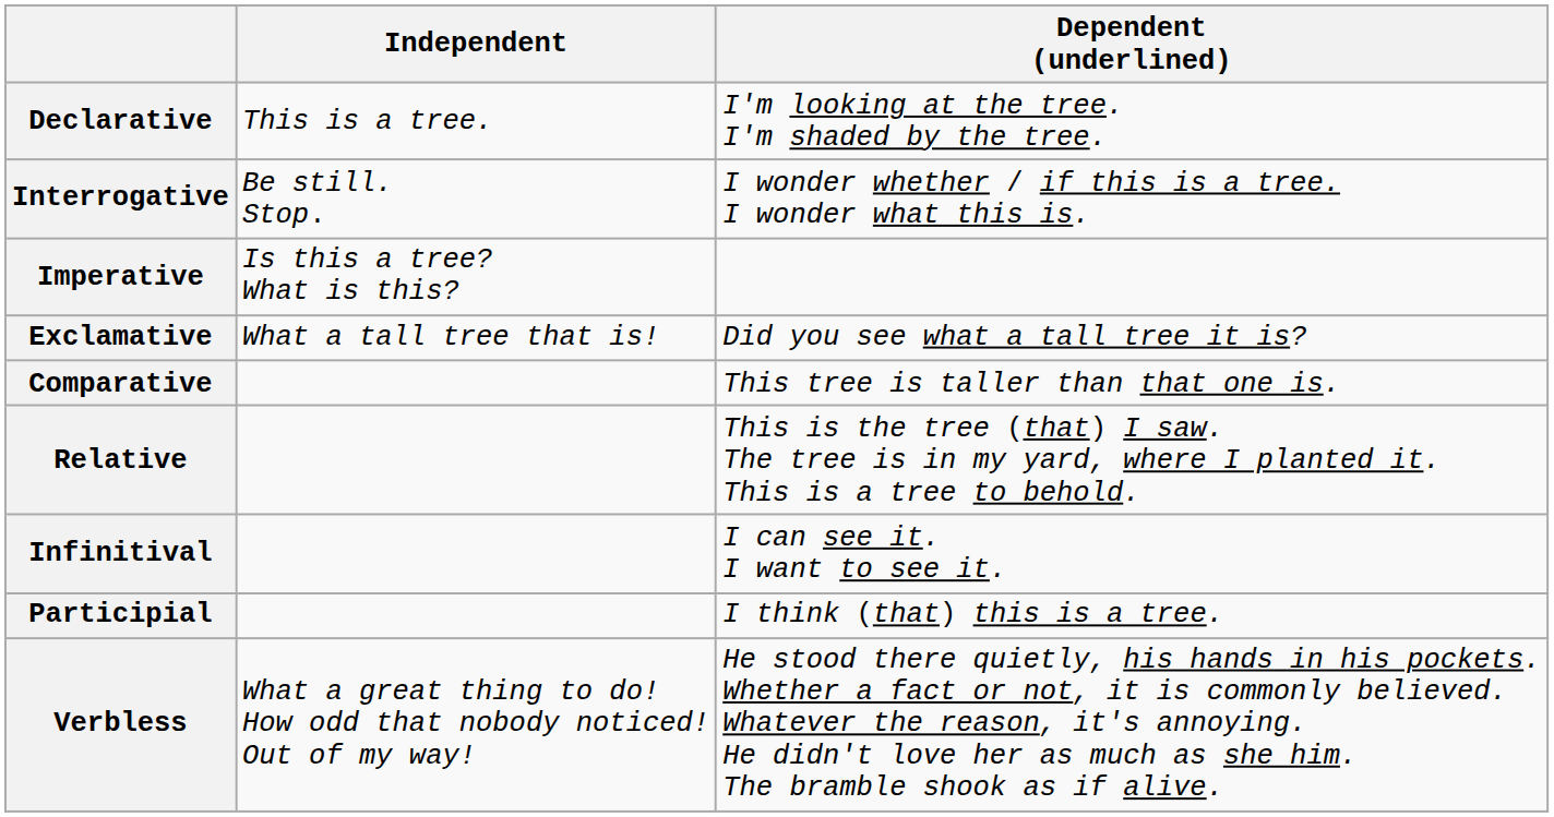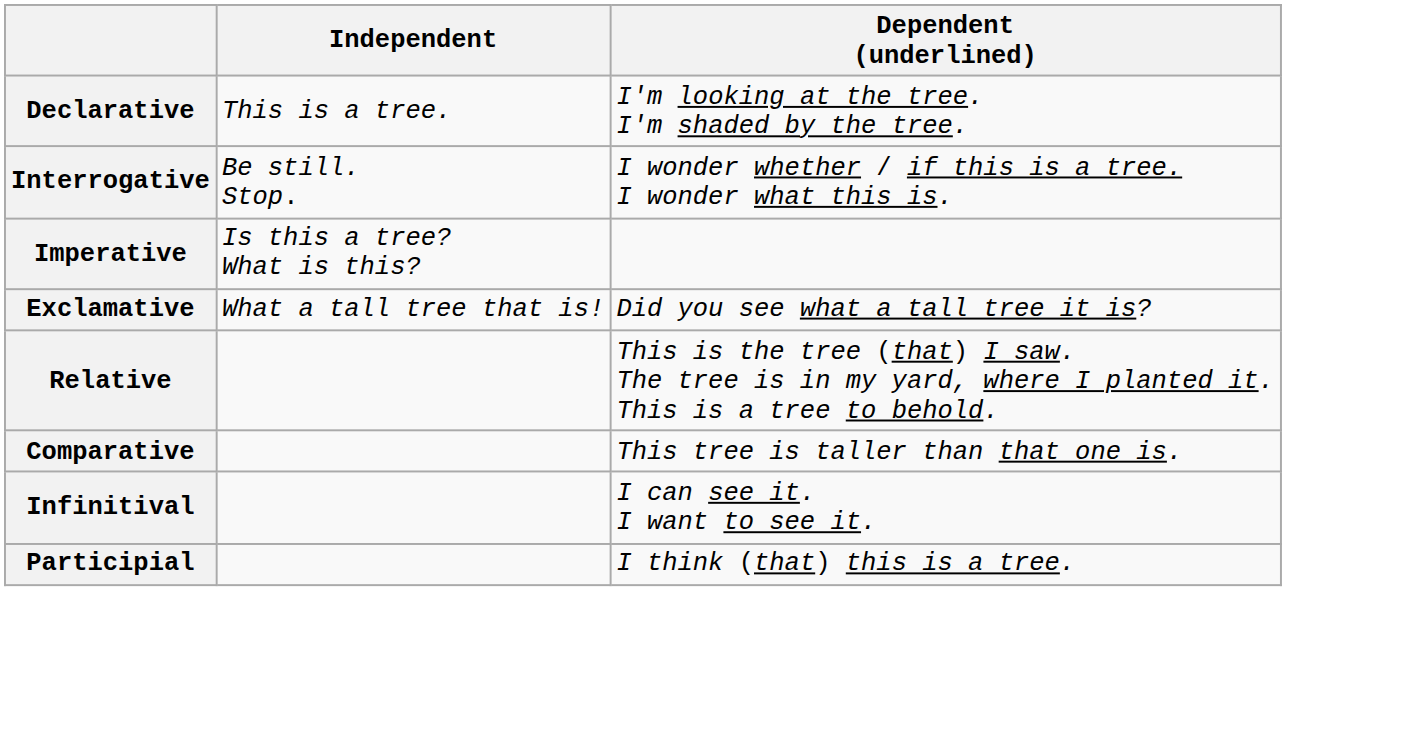rows swapped: Relative <-> Comparative
- row: Verbless | What a great thing to do! How odd that nobody noticed! Out of my way! | He stood there quietly, his hands in his pockets. Whether a fact or not, it is commonly believed. Whatever the reason, it's annoying. He didn't love her as much as she him. The bramble shook as if alive.
